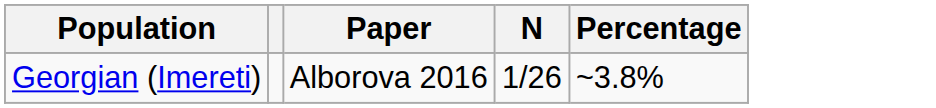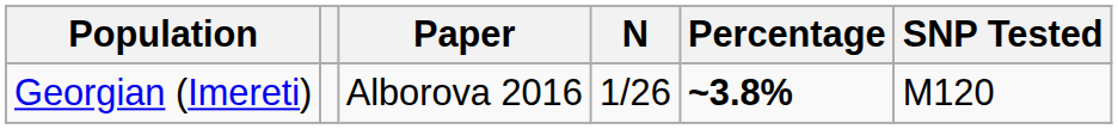+ column: SNP Tested | M120
Georgian (Imereti) | Percentage: normal -> bold
